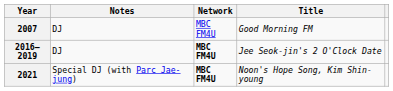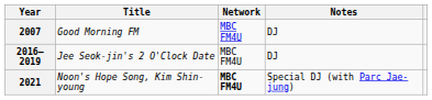columns swapped: Title <-> Notes
2016–2019 | Network: bold -> normal
